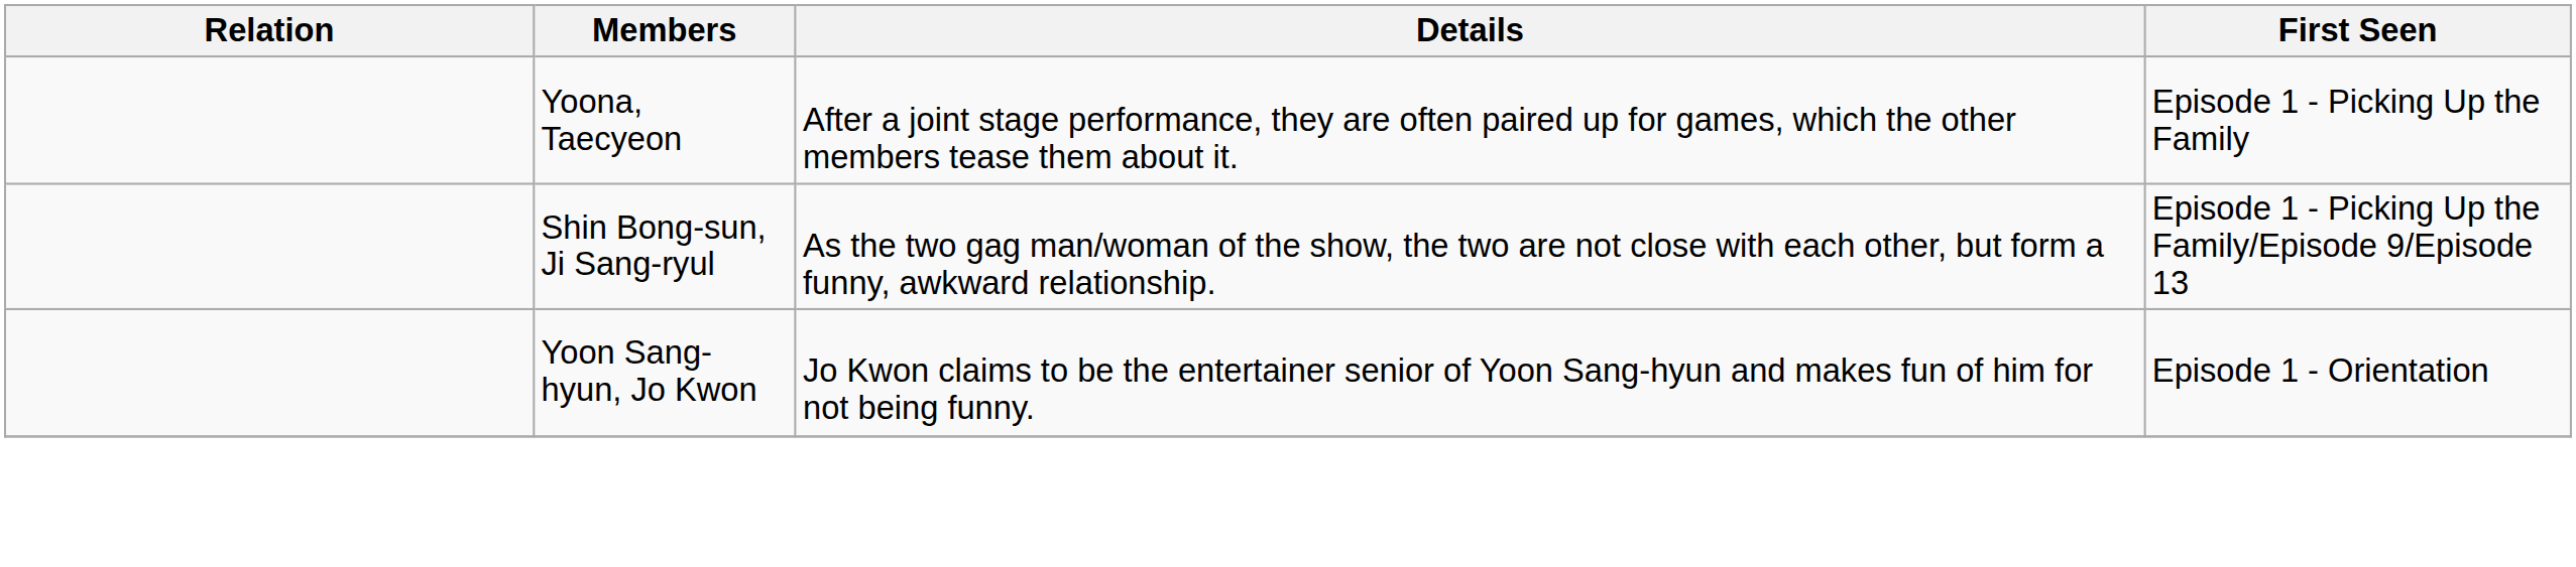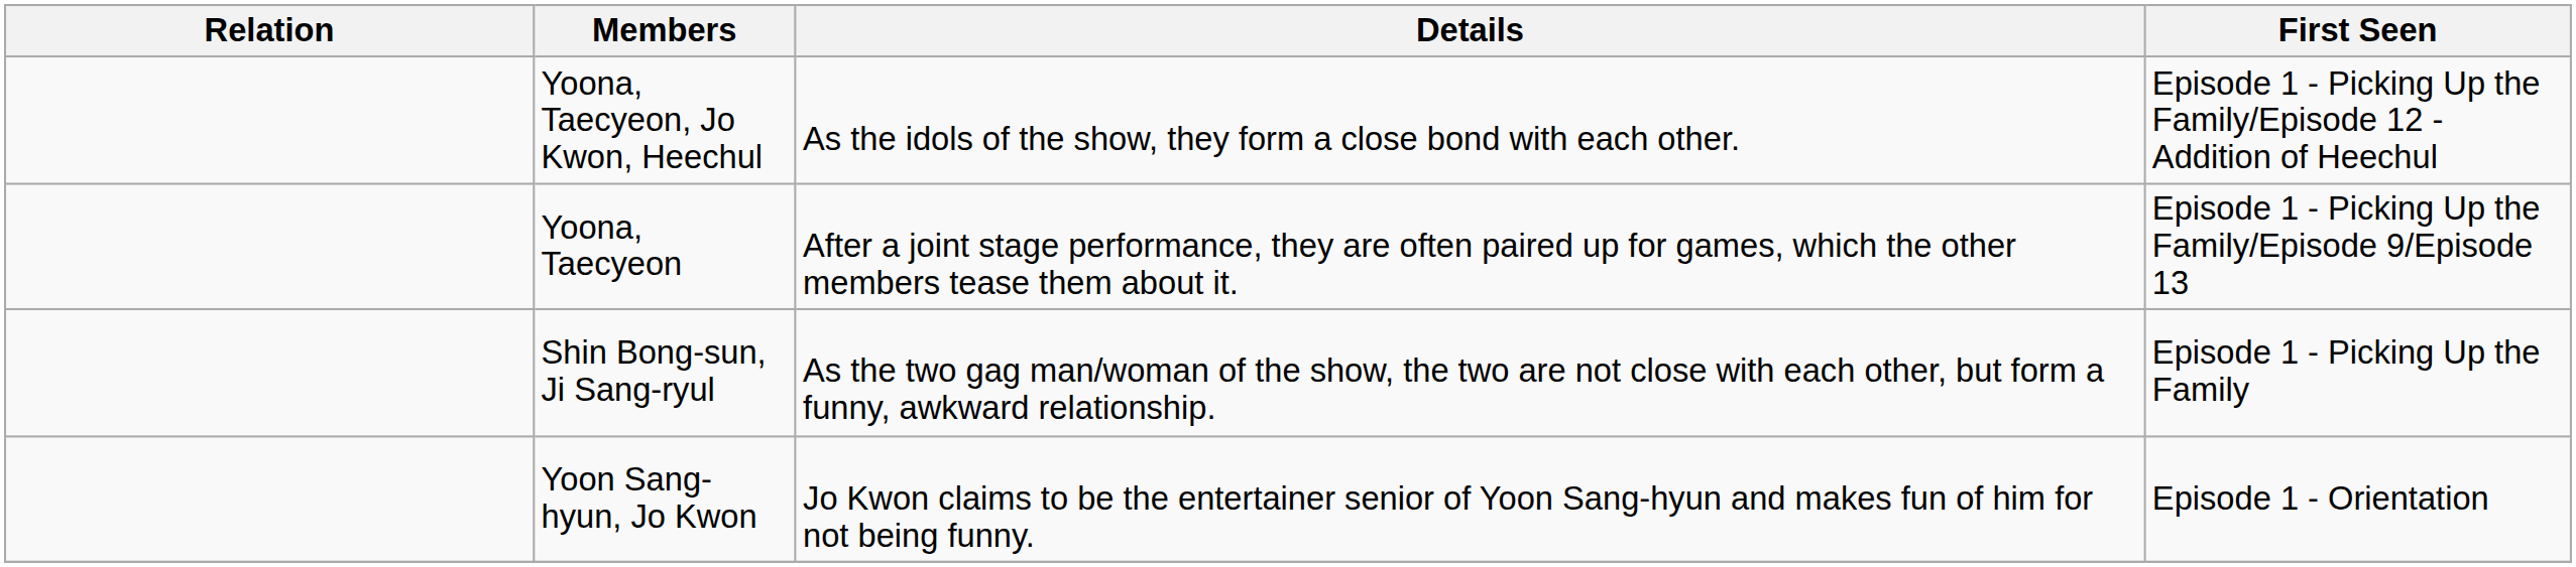+ row: Yoona, Taecyeon, Jo Kwon, Heechul | As the idols of the show, they form a close bond with each other. | Episode 1 - Picking Up the Family/Episode 12 - Addition of Heechul
Yoona, Taecyeon | First Seen: Episode 1 - Picking Up the Family -> Episode 1 - Picking Up the Family/Episode 9/Episode 13
Shin Bong-sun, Ji Sang-ryul | First Seen: Episode 1 - Picking Up the Family/Episode 9/Episode 13 -> Episode 1 - Picking Up the Family
